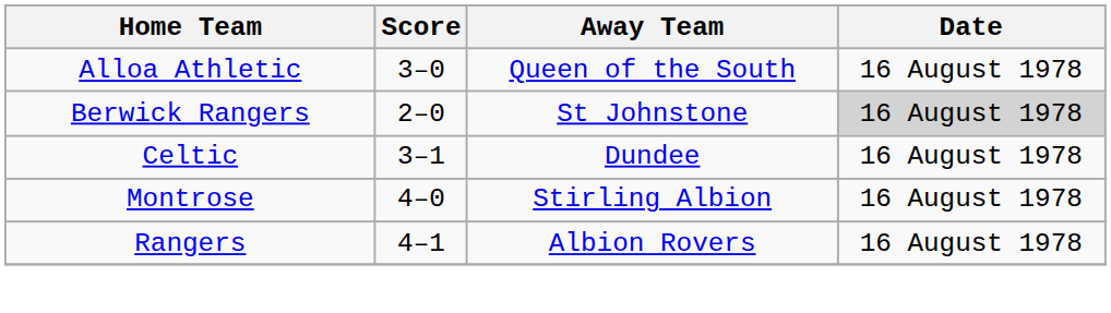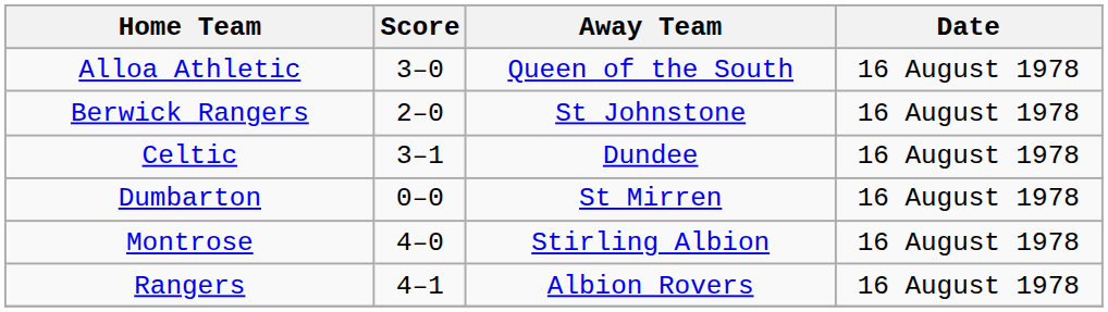Berwick Rangers | Date: lightgrey background -> no background
+ row: Dumbarton | 0–0 | St Mirren | 16 August 1978
